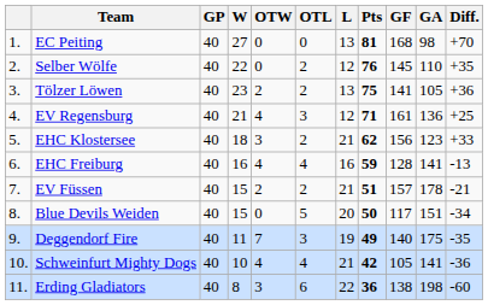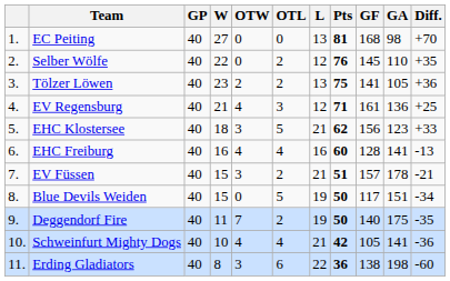EHC Klostersee | OTL: 2 -> 5
EHC Freiburg | Pts: 59 -> 60
EV Füssen | OTW: 2 -> 3
Blue Devils Weiden | L: 20 -> 19
Deggendorf Fire | OTL: 3 -> 2
Deggendorf Fire | Pts: 49 -> 50
